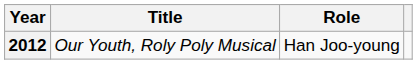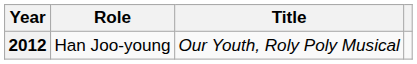columns swapped: Title <-> Role
